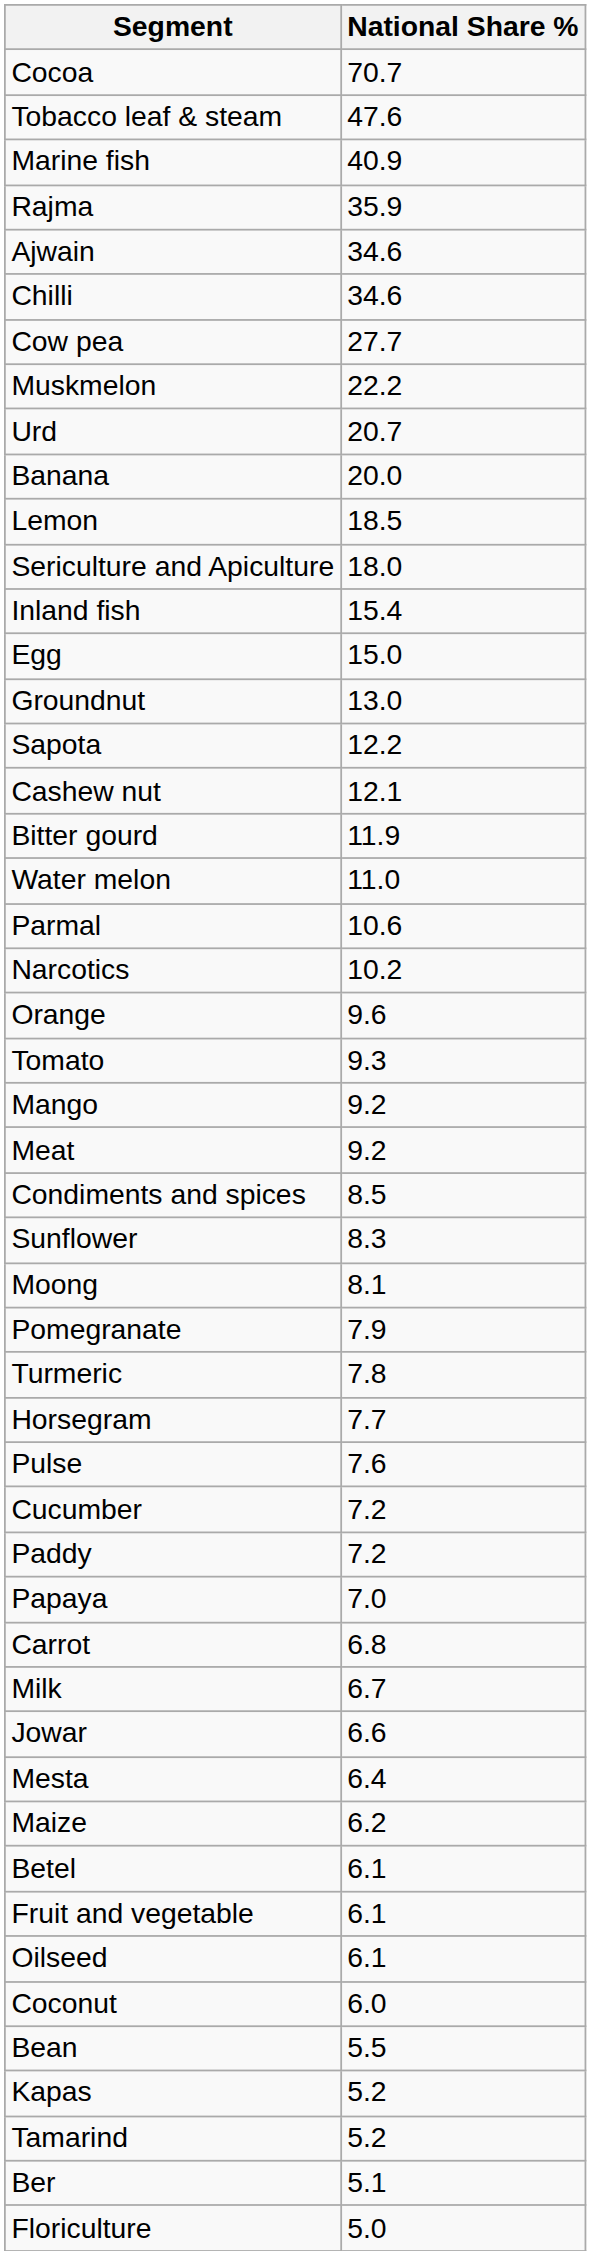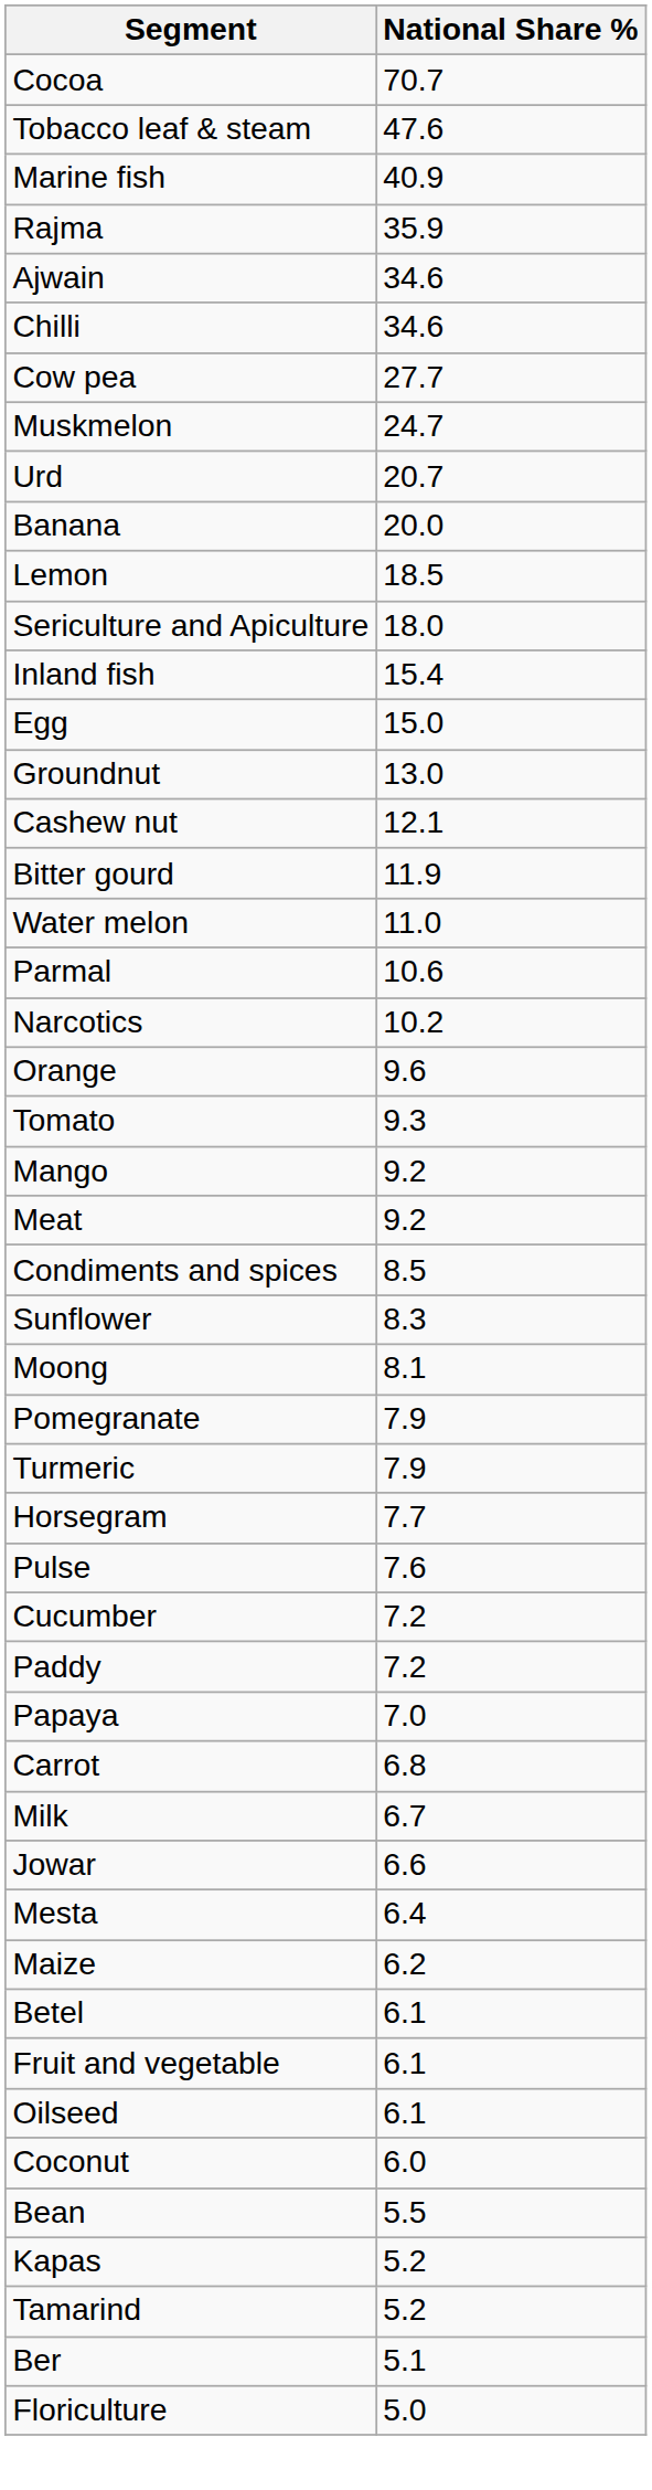Muskmelon | National Share %: 22.2 -> 24.7
- row: Sapota | 12.2
Turmeric | National Share %: 7.8 -> 7.9
